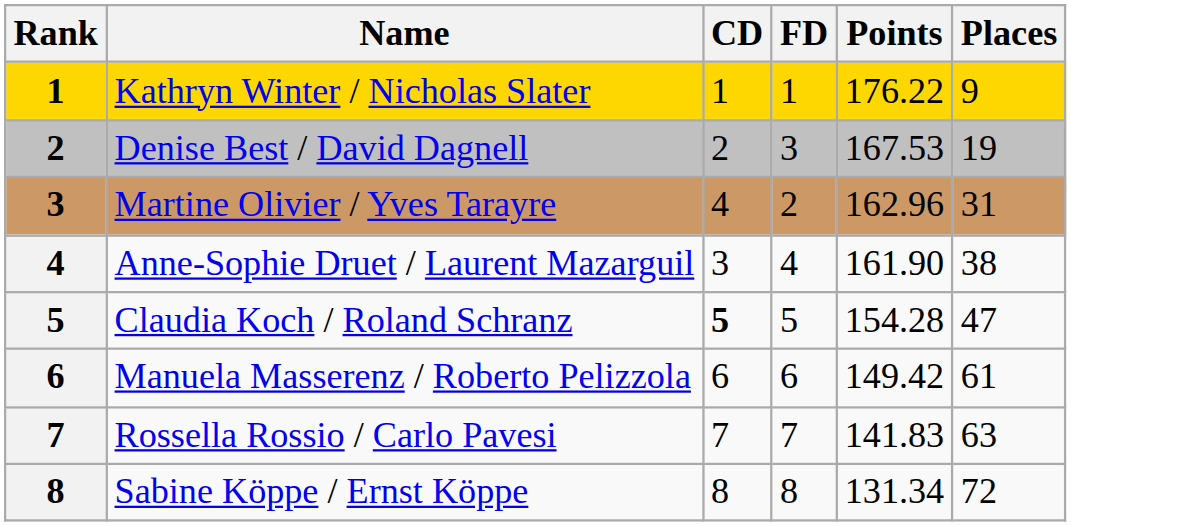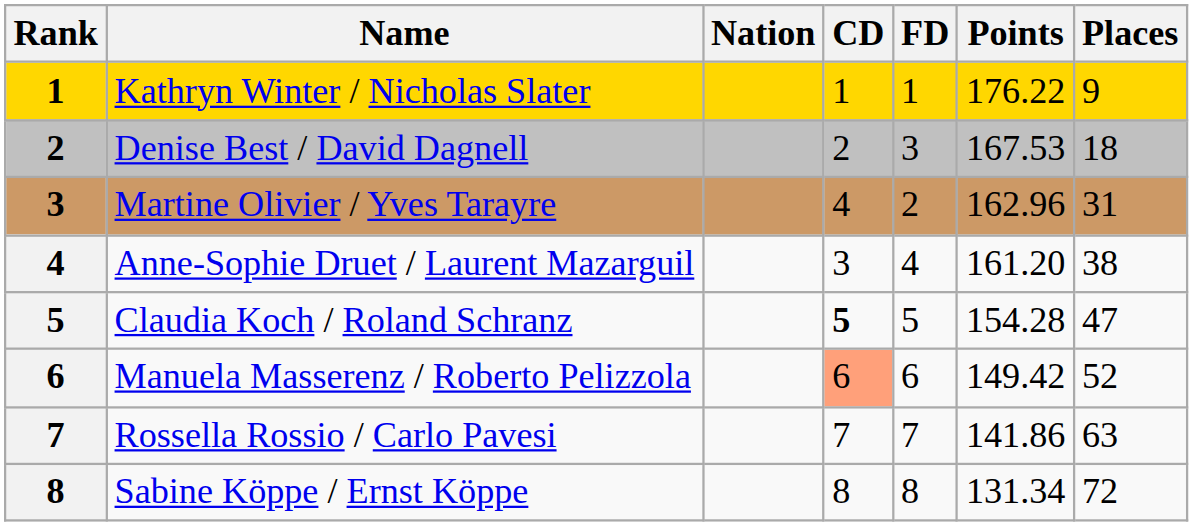+ column: Nation
Denise Best / David Dagnell | Places: 19 -> 18
Anne-Sophie Druet / Laurent Mazarguil | Points: 161.90 -> 161.20
Manuela Masserenz / Roberto Pelizzola | CD: no background -> lightsalmon background
Manuela Masserenz / Roberto Pelizzola | Places: 61 -> 52
Rossella Rossio / Carlo Pavesi | Points: 141.83 -> 141.86
